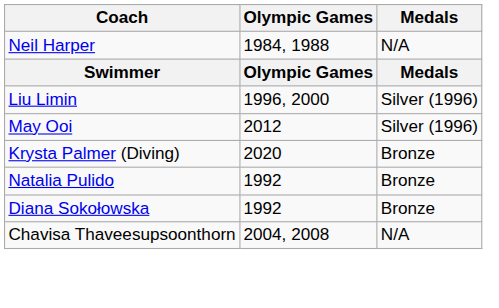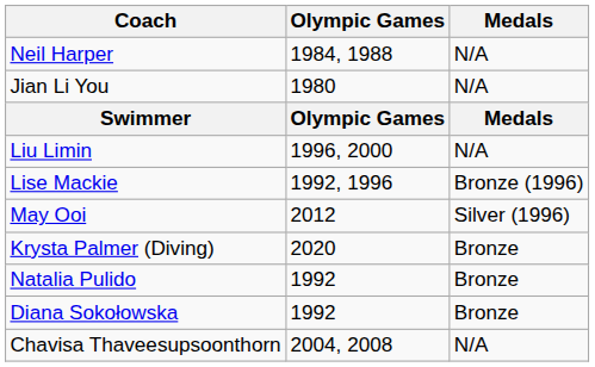+ row: Jian Li You | 1980 | N/A
Liu Limin | Medals: Silver (1996) -> N/A
+ row: Lise Mackie | 1992, 1996 | Bronze (1996)
